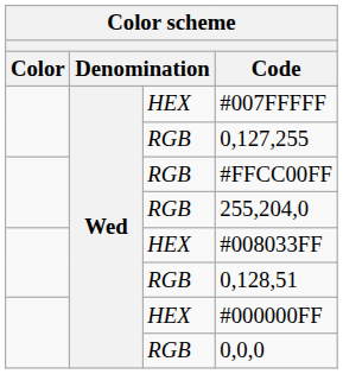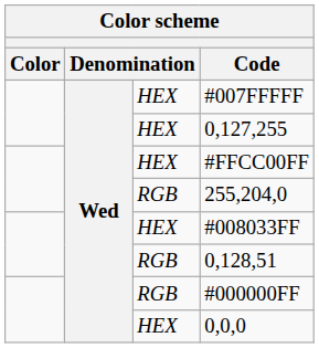0,127,255 | column 3: RGB -> HEX
#FFCC00FF | column 3: RGB -> HEX
#000000FF | column 3: HEX -> RGB
0,0,0 | column 3: RGB -> HEX
